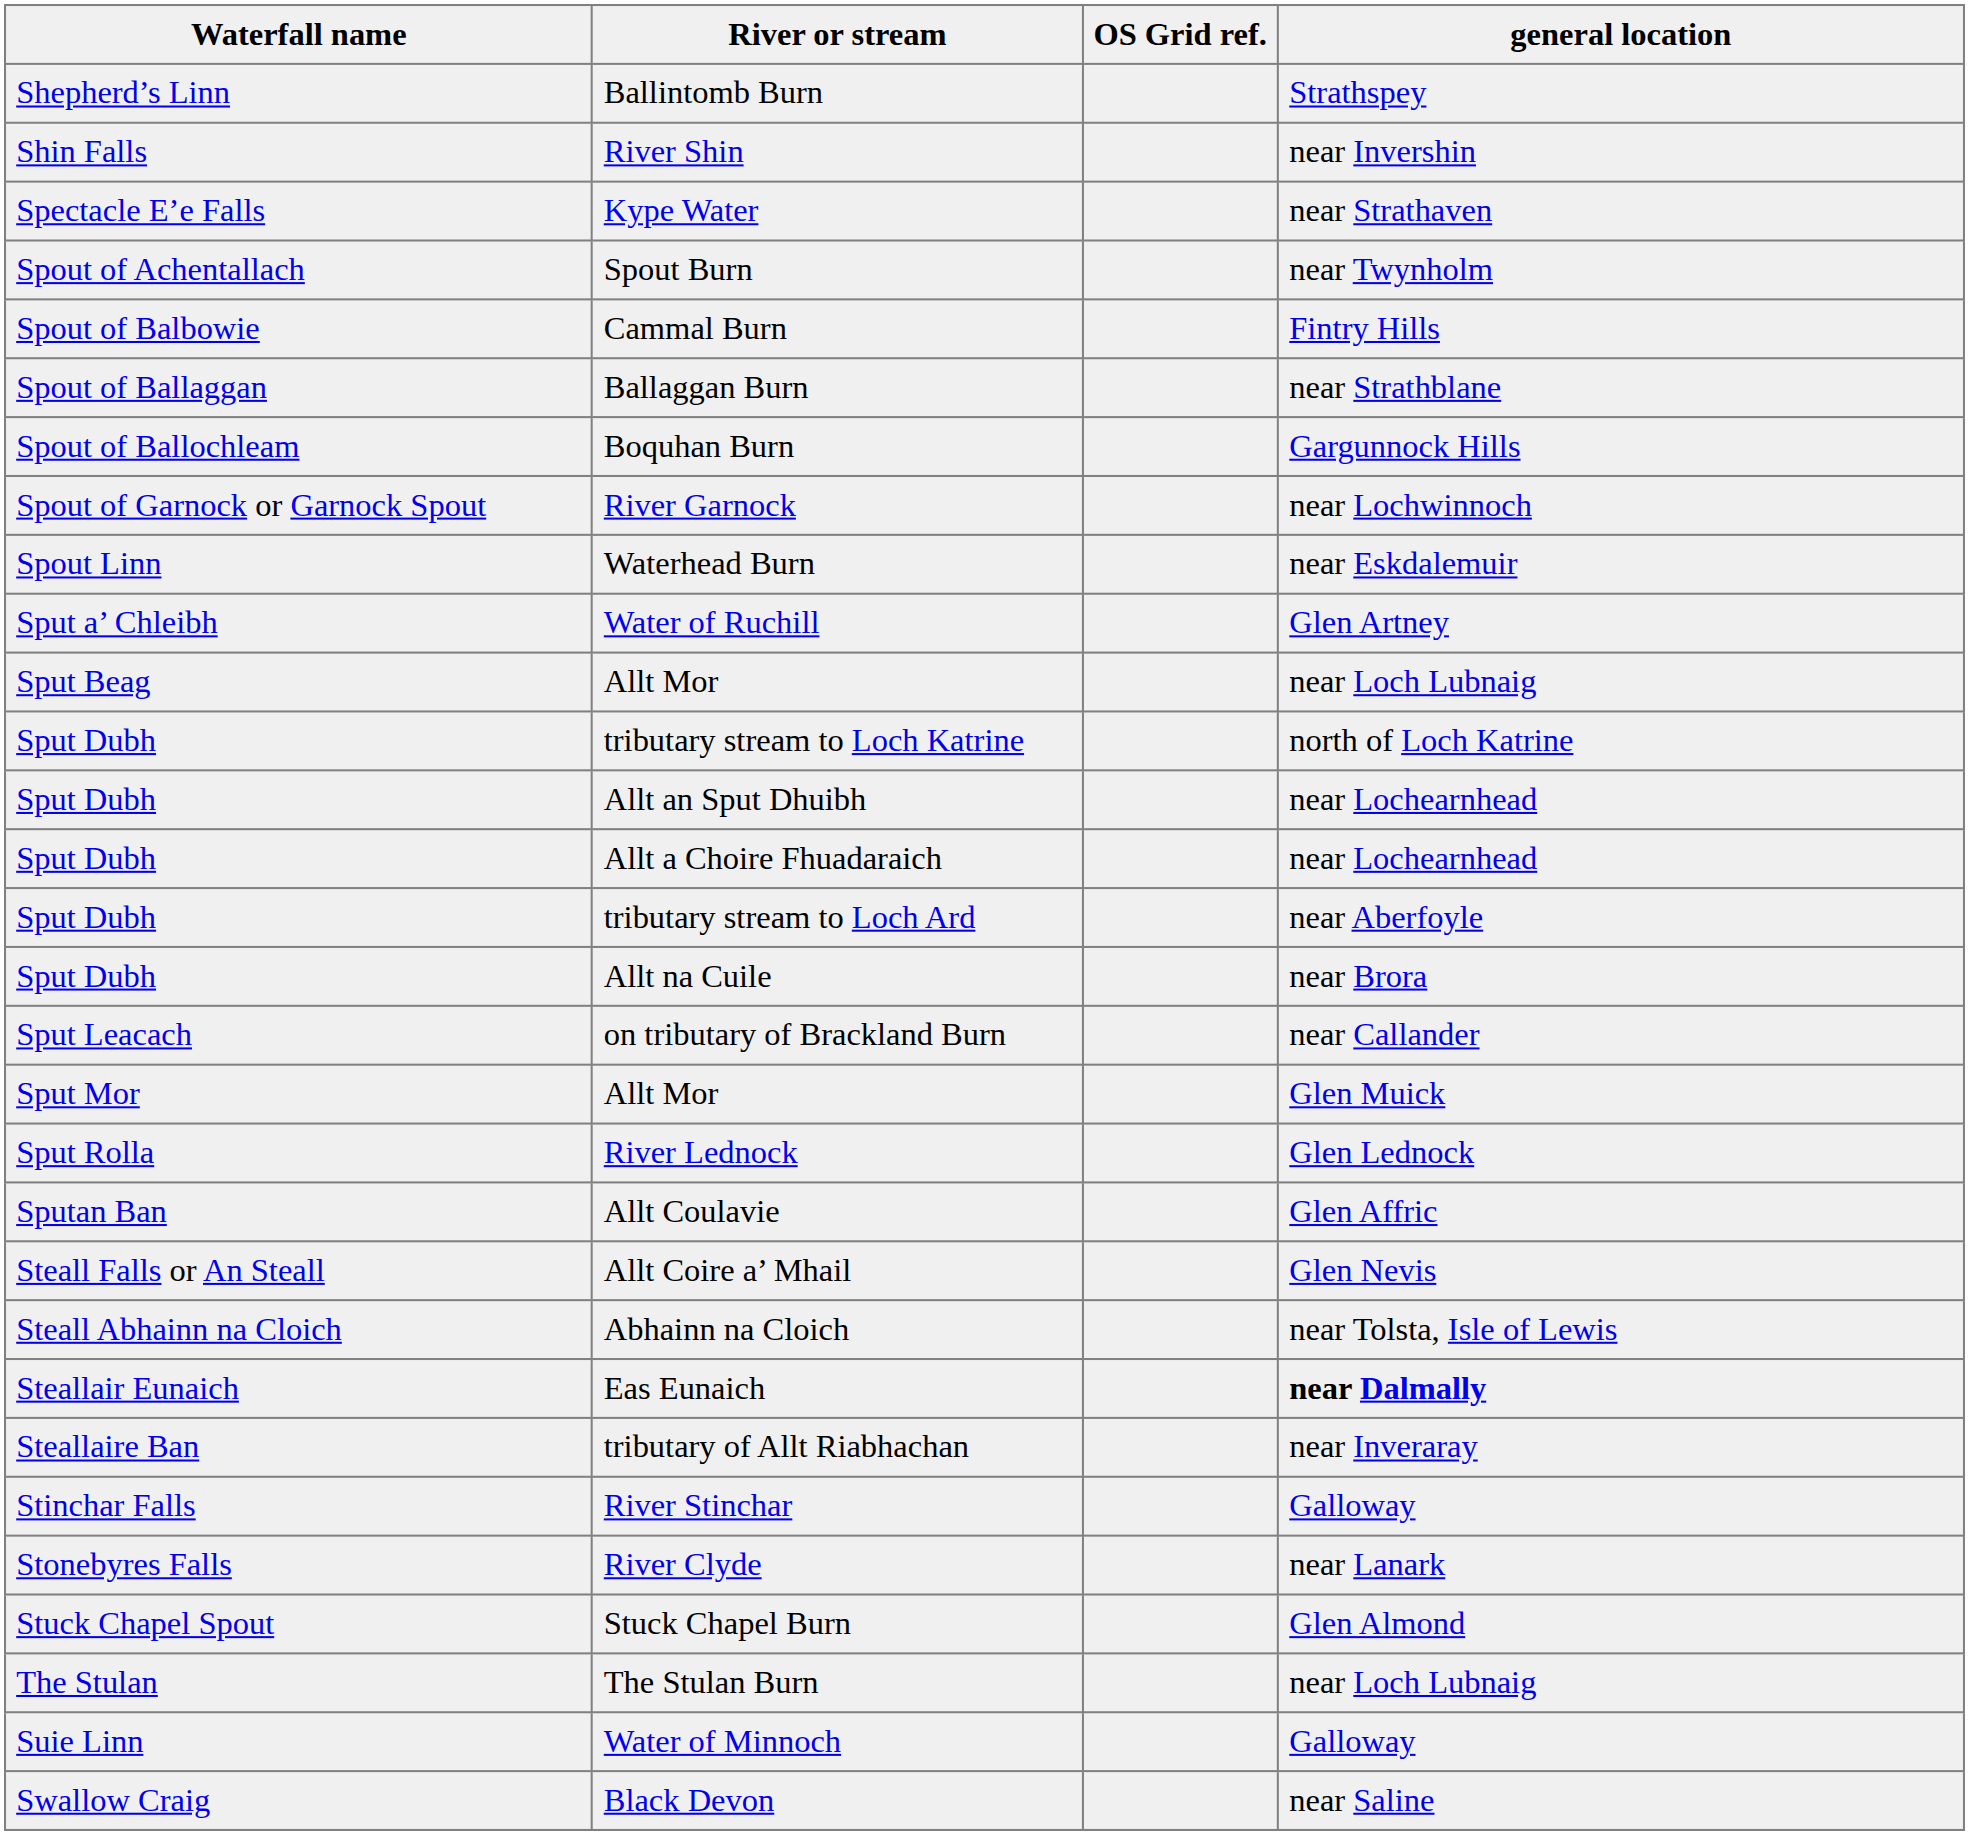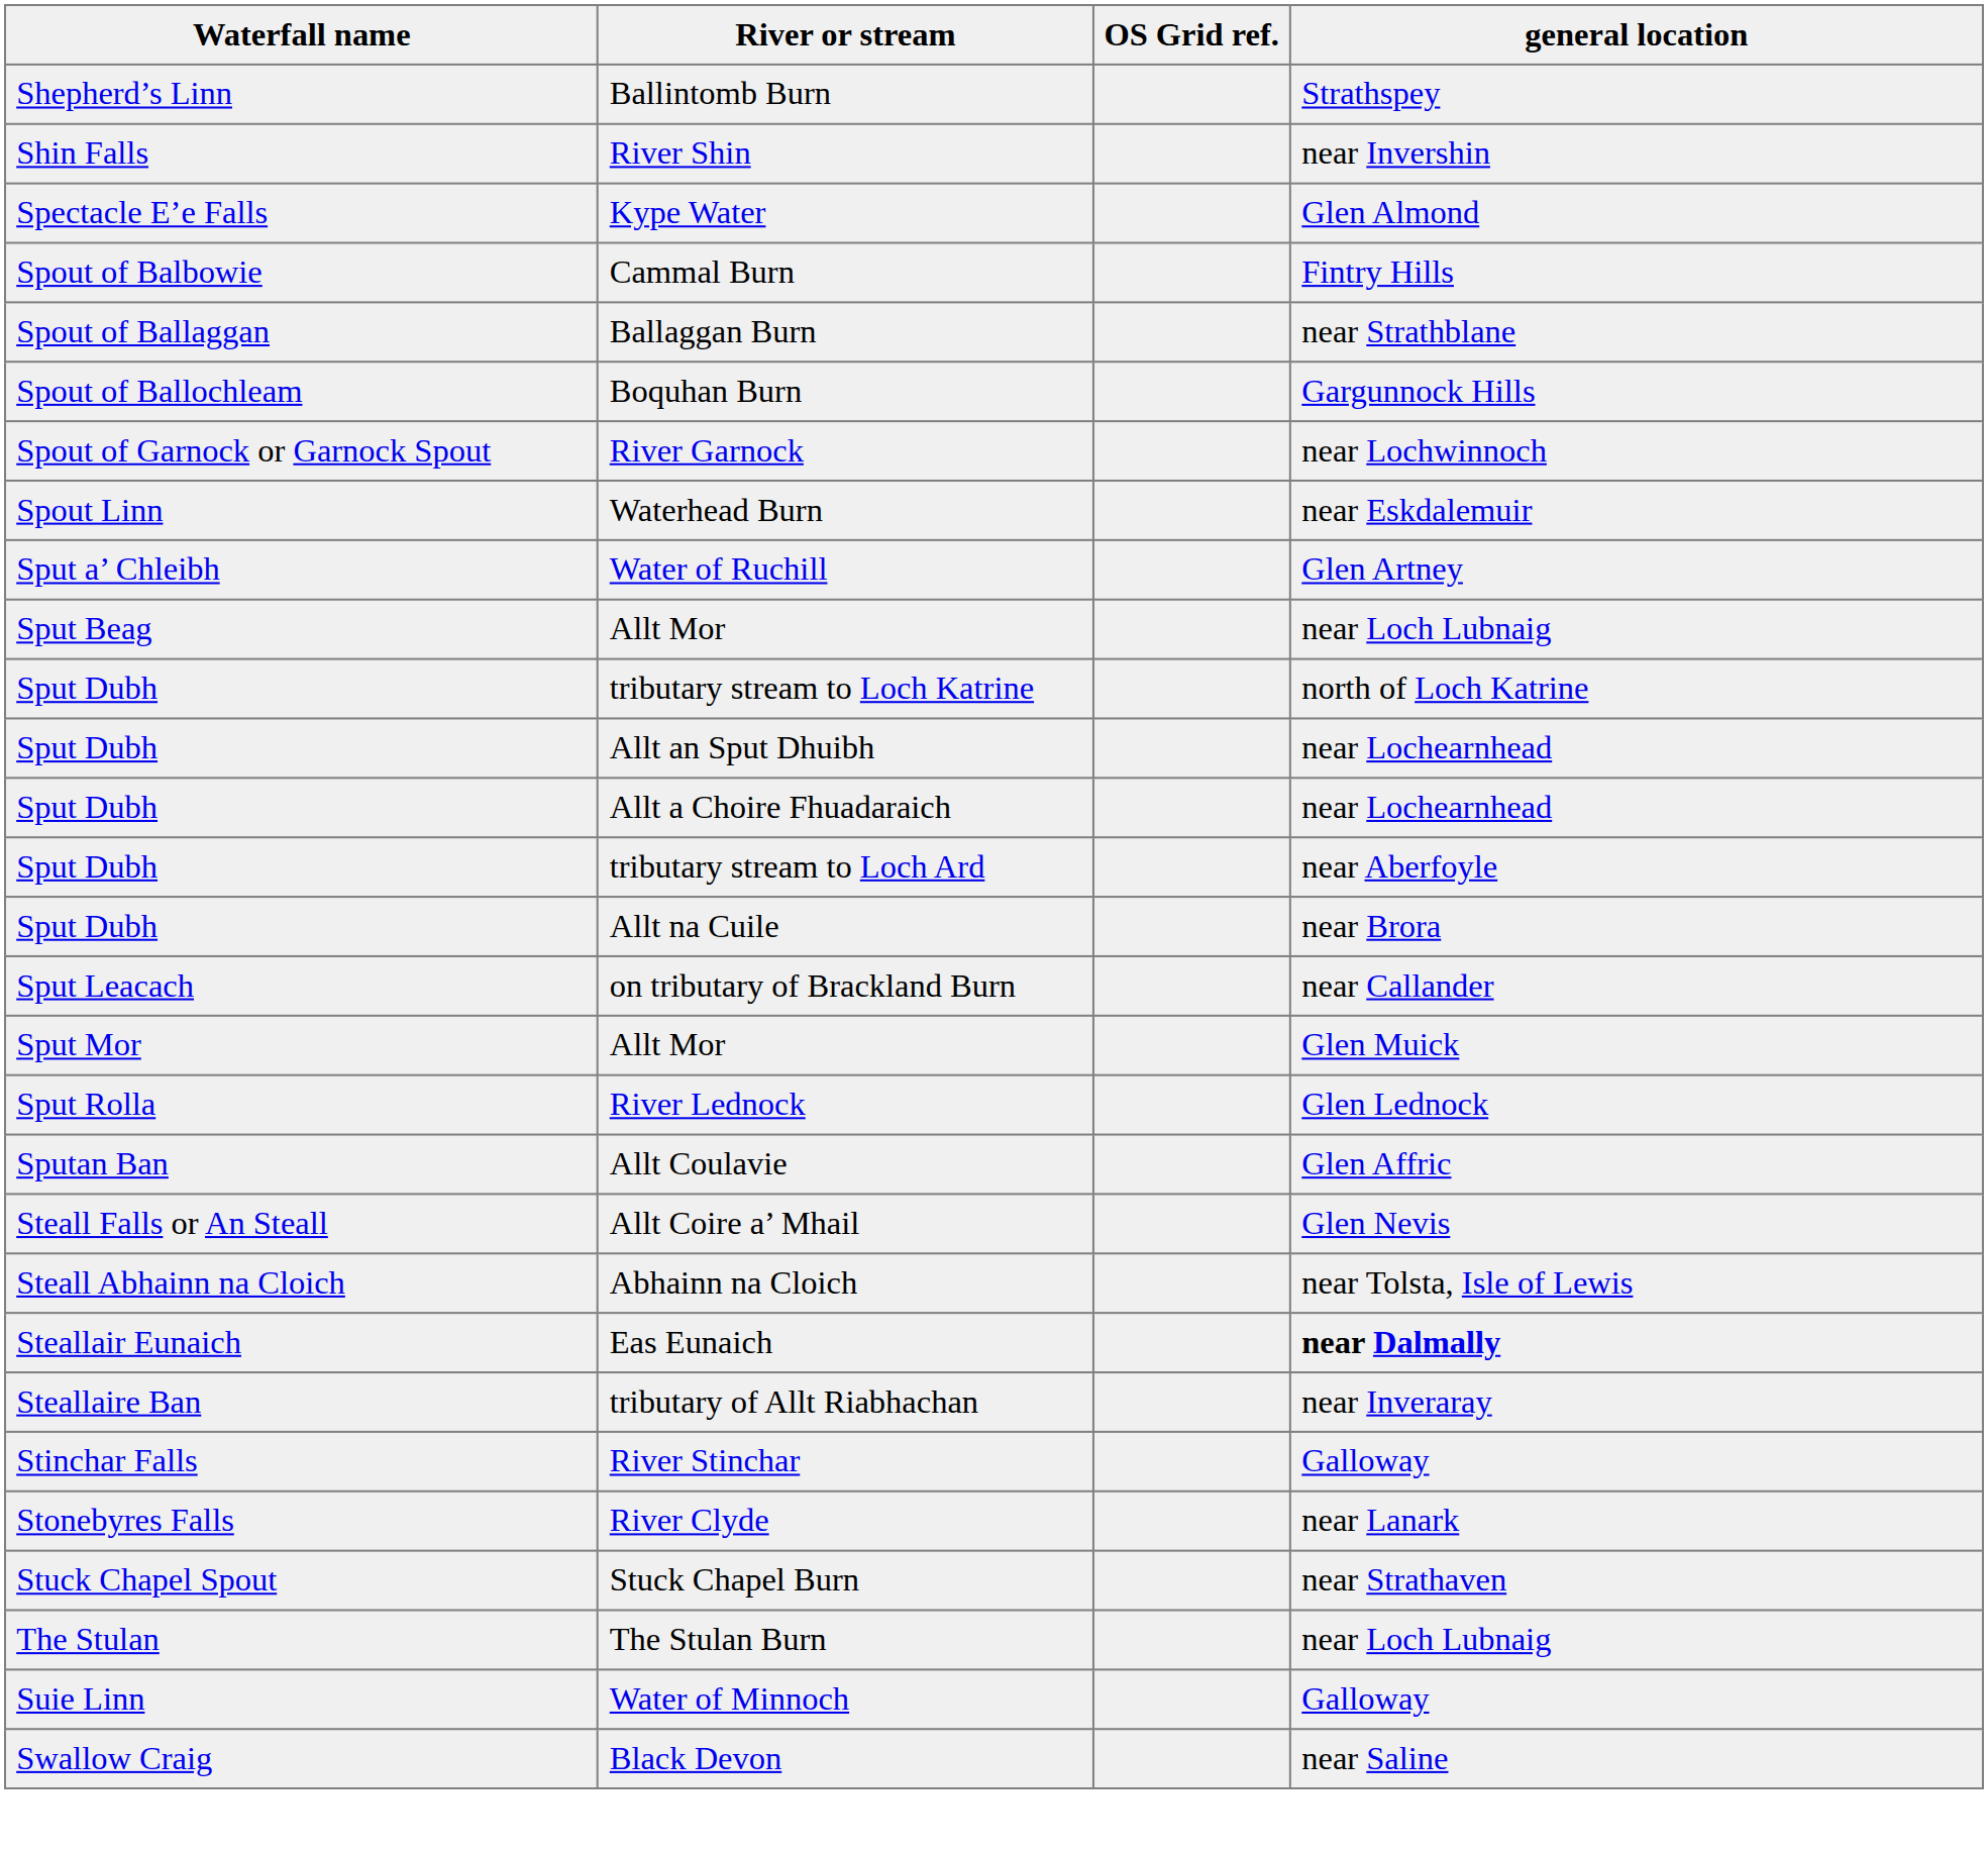Kype Water | general location: near Strathaven -> Glen Almond
- row: Spout of Achentallach | Spout Burn | near Twynholm
Stuck Chapel Burn | general location: Glen Almond -> near Strathaven
